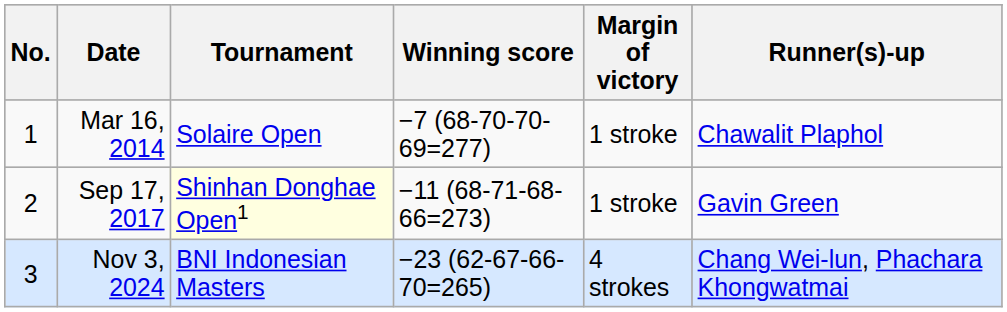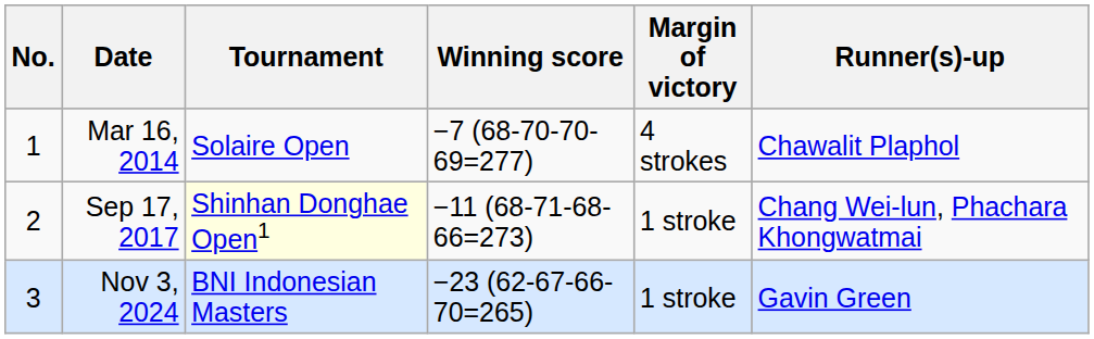Mar 16, 2014 | Margin of victory: 1 stroke -> 4 strokes
Sep 17, 2017 | Runner(s)-up: Gavin Green -> Chang Wei-lun, Phachara Khongwatmai
Nov 3, 2024 | Margin of victory: 4 strokes -> 1 stroke
Nov 3, 2024 | Runner(s)-up: Chang Wei-lun, Phachara Khongwatmai -> Gavin Green
